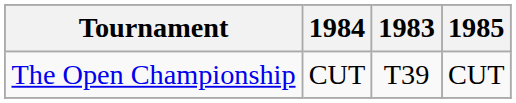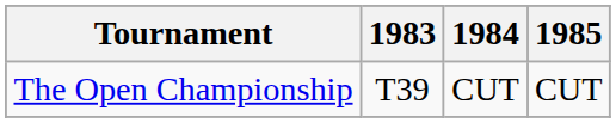columns swapped: 1983 <-> 1984
